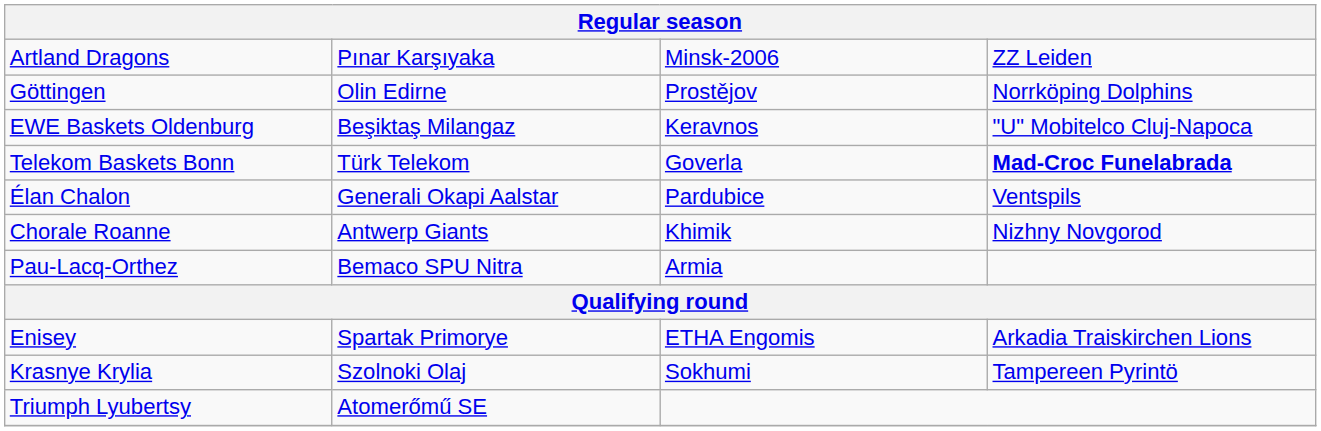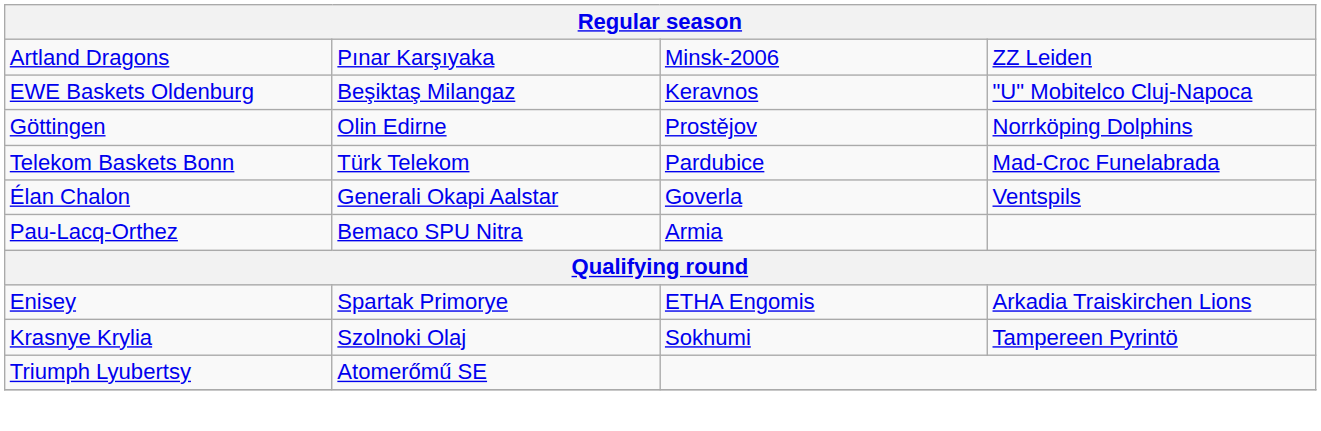rows swapped: EWE Baskets Oldenburg <-> Göttingen
Telekom Baskets Bonn | column 3: Goverla -> Pardubice
Telekom Baskets Bonn | column 4: bold -> normal
Élan Chalon | column 3: Pardubice -> Goverla
- row: Chorale Roanne | Antwerp Giants | Khimik | Nizhny Novgorod
